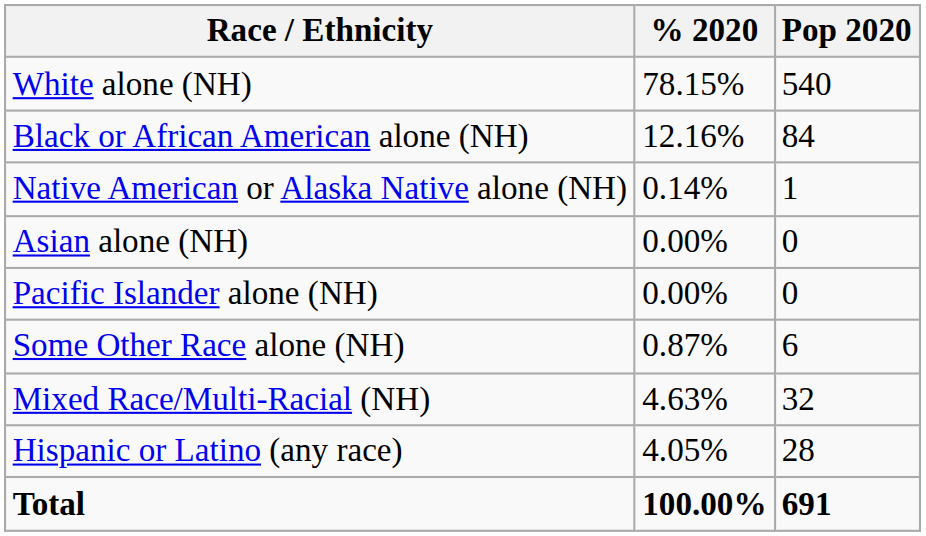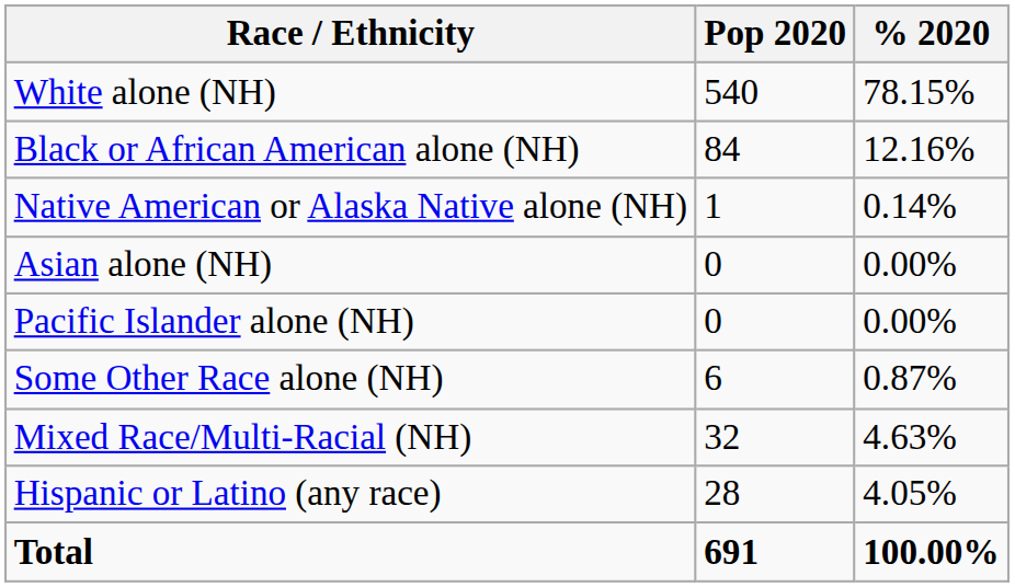columns swapped: Pop 2020 <-> % 2020
